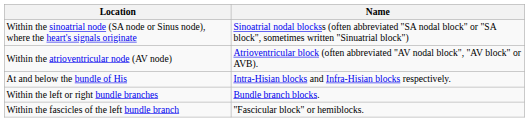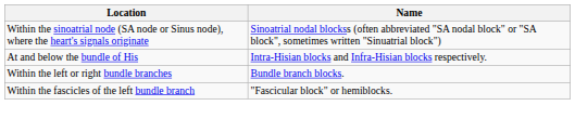- row: Within the atrioventricular node (AV node) | Atrioventricular block (often abbreviated "AV nodal block", "AV block" or AVB).
